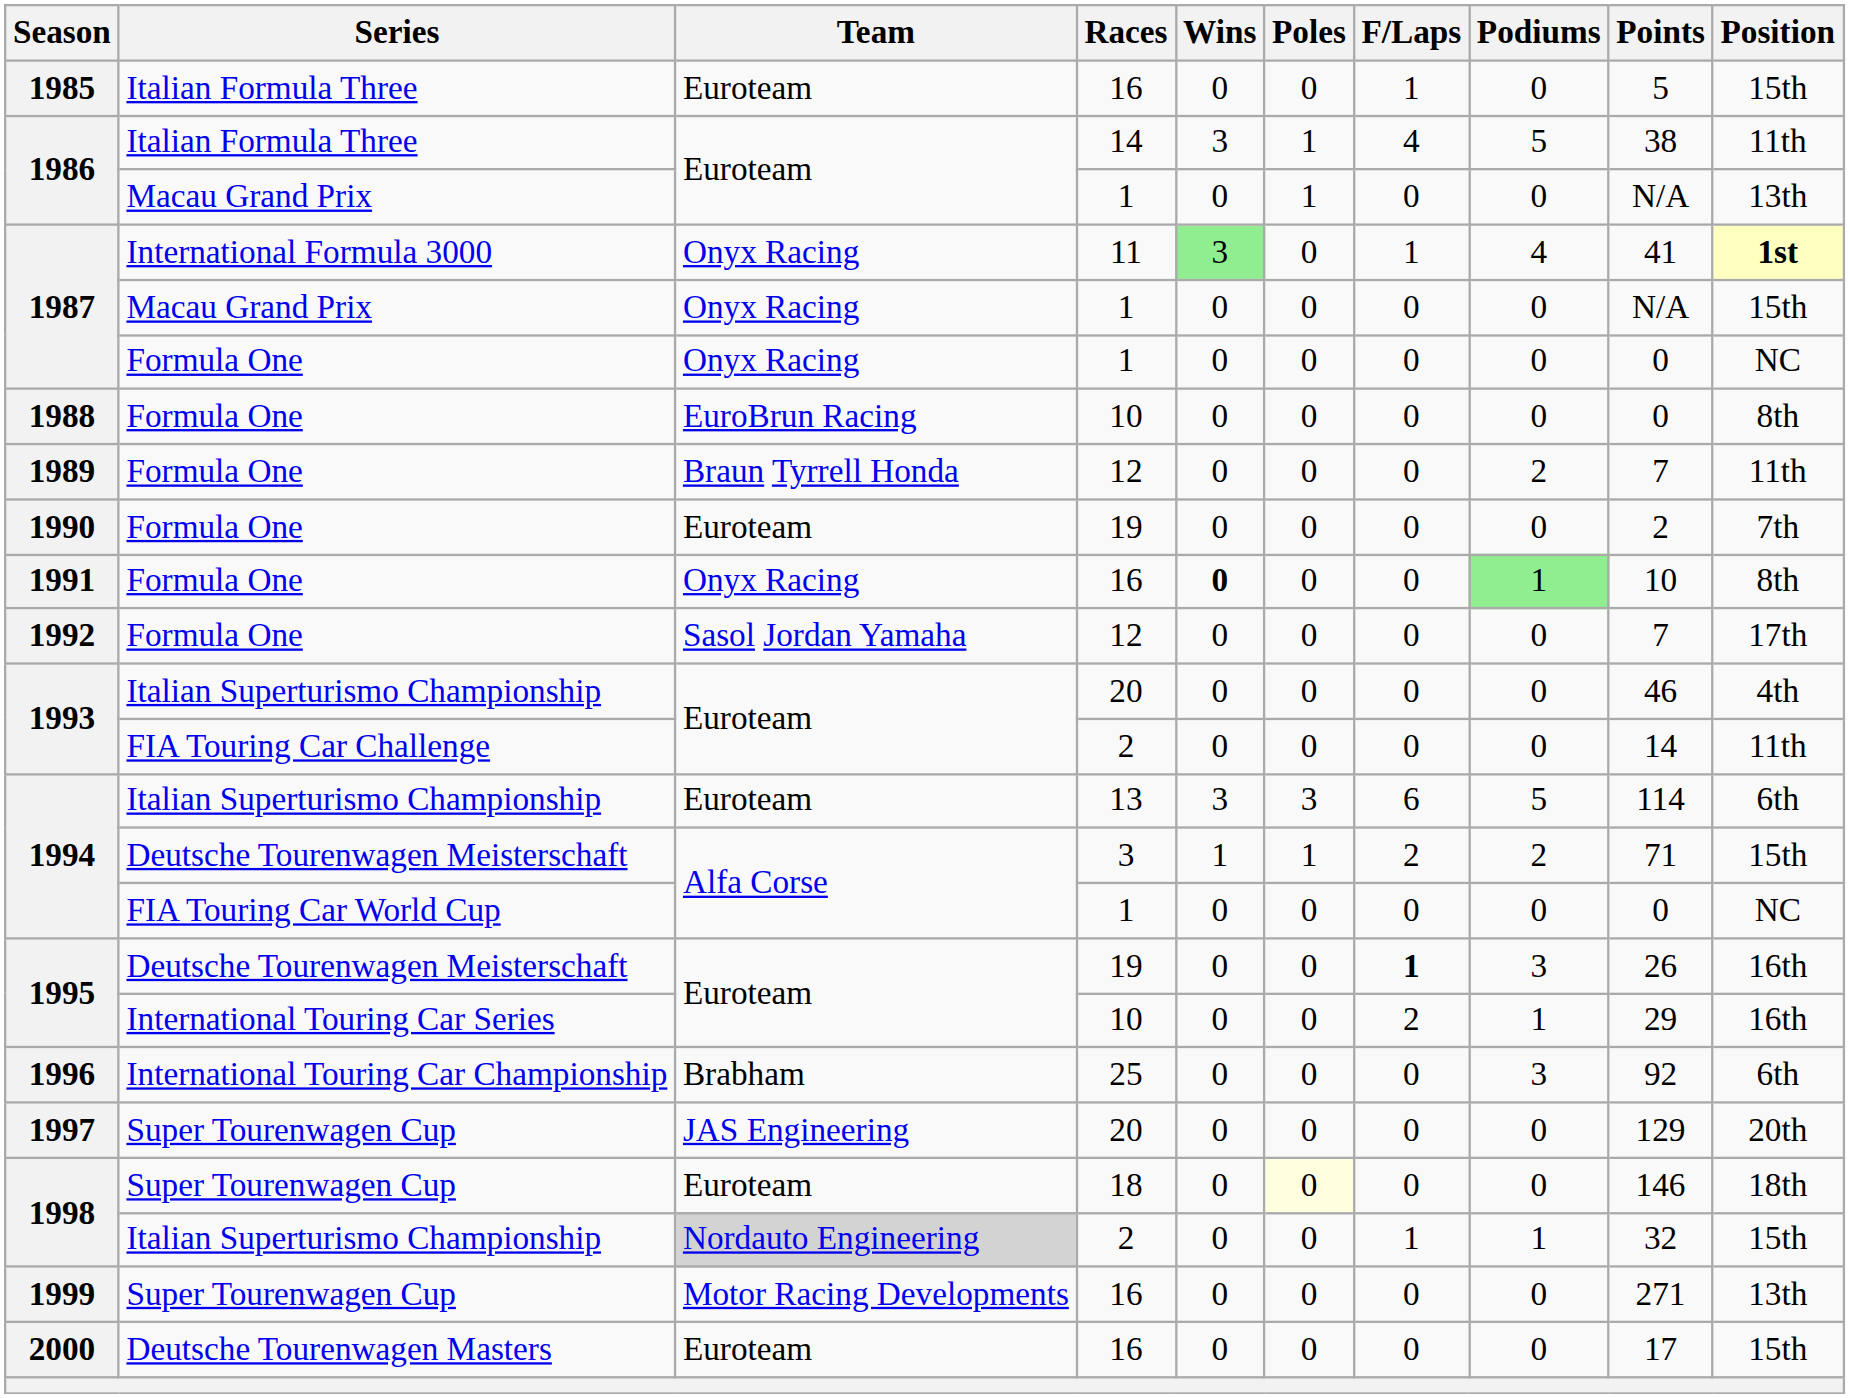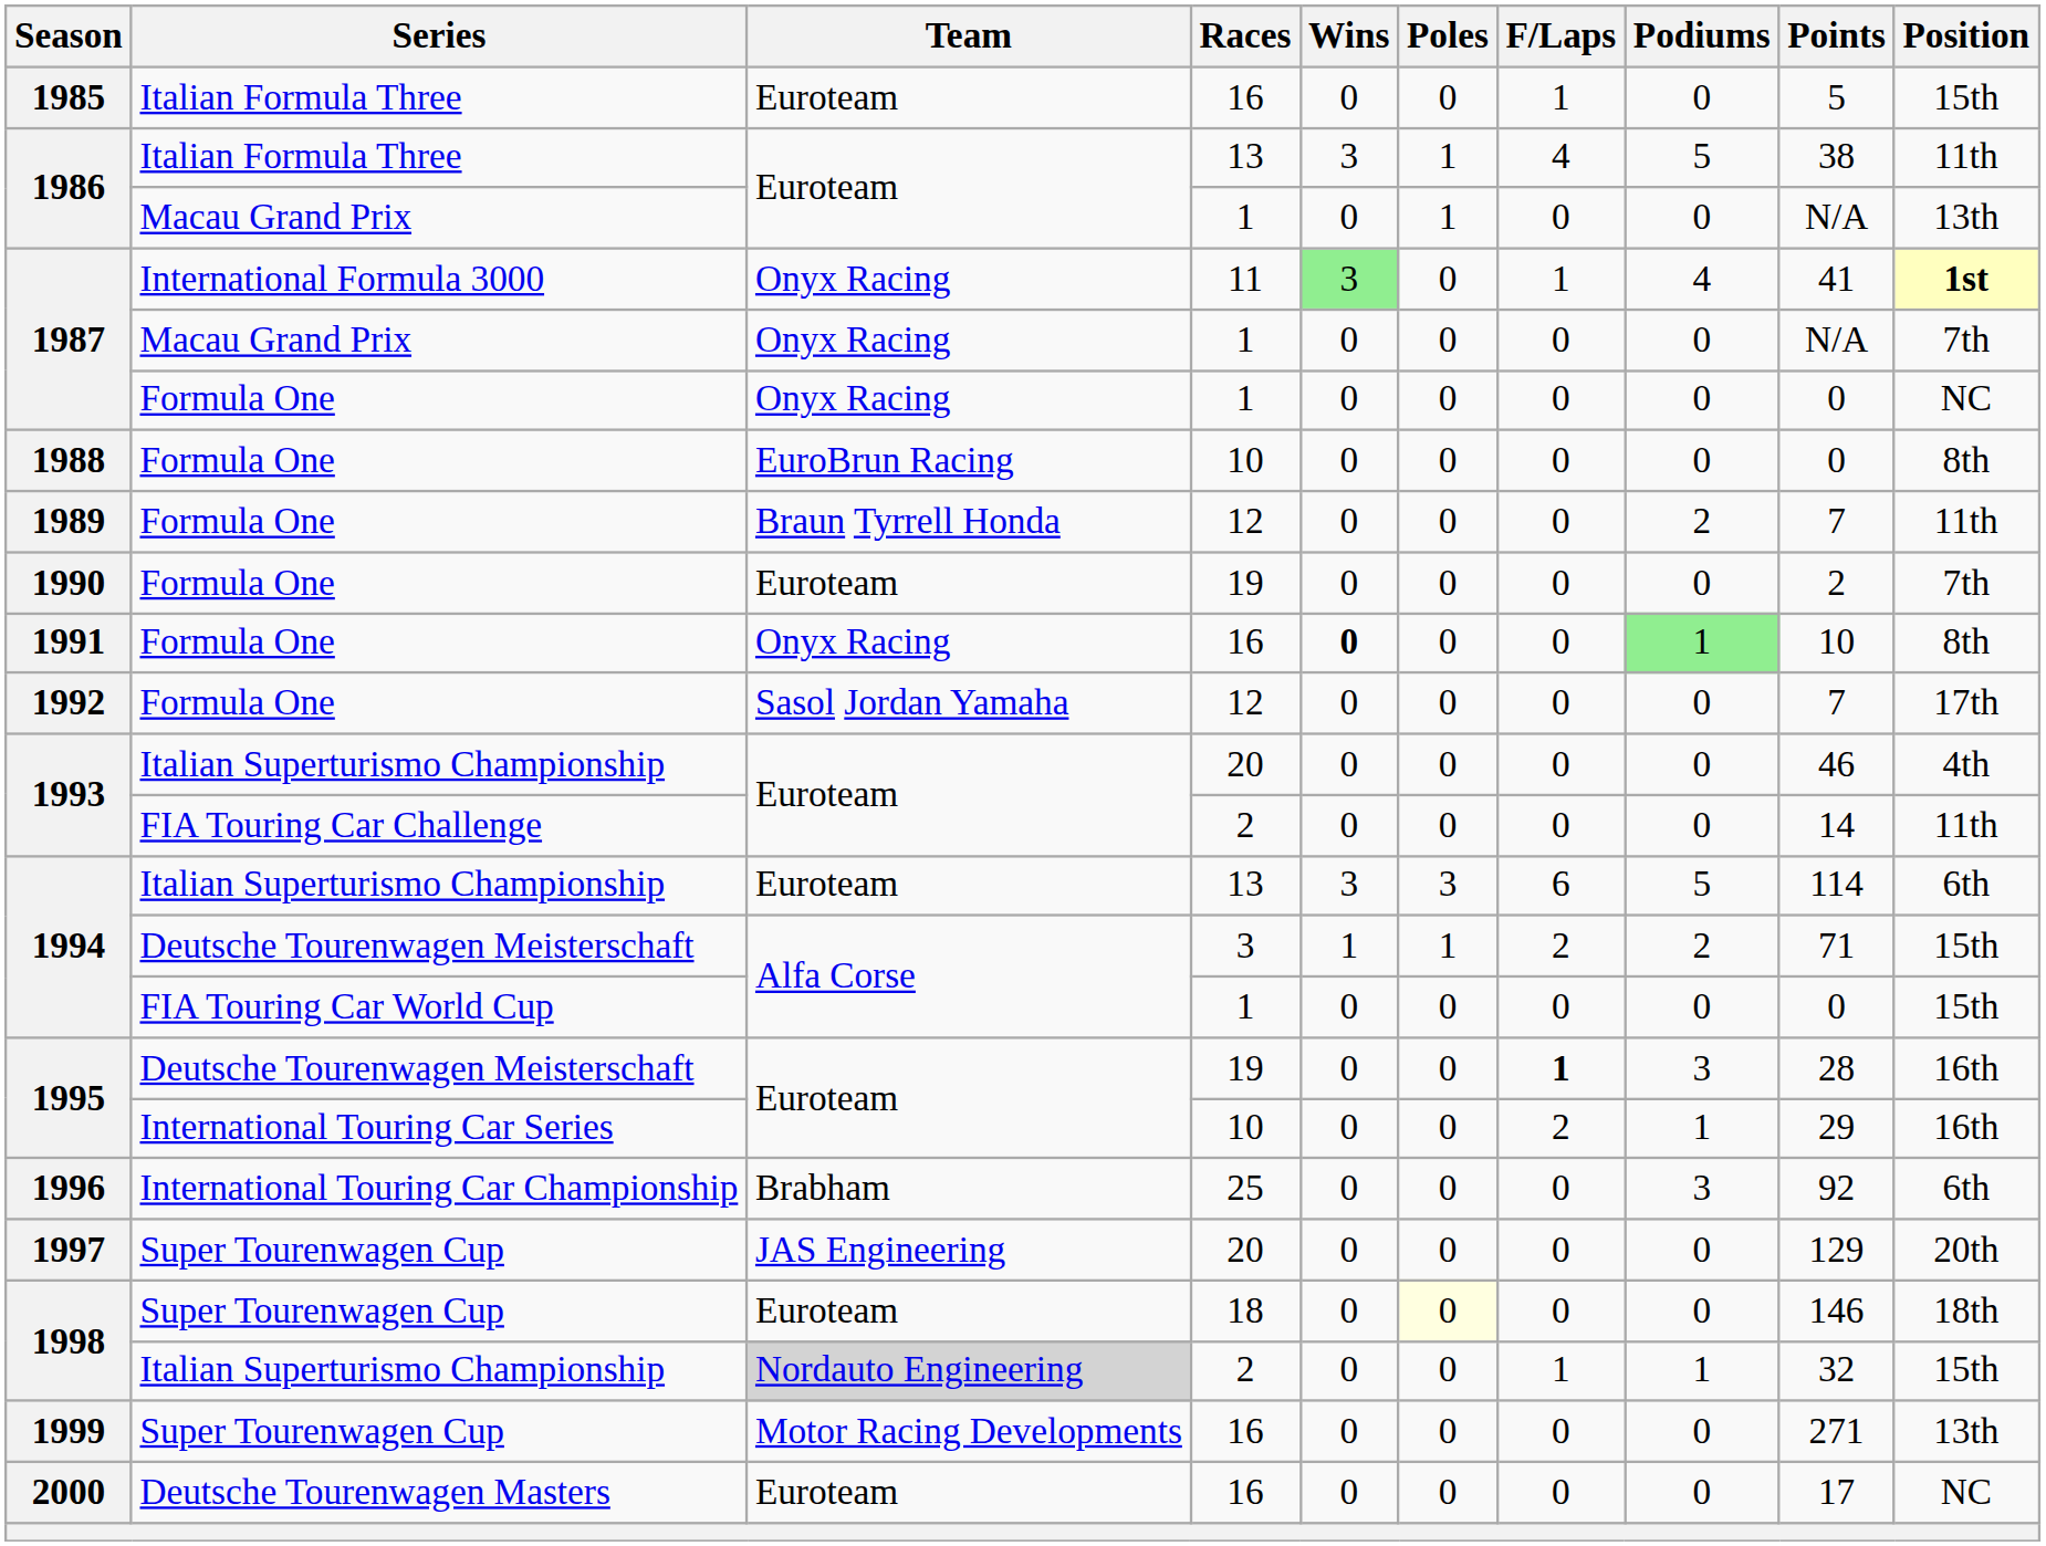1986 / Italian Formula Three | Races: 14 -> 13
1987 / Macau Grand Prix | Position: 15th -> 7th
1994 / FIA Touring Car World Cup | Position: NC -> 15th
1995 / Deutsche Tourenwagen Meisterschaft | Points: 26 -> 28
2000 | Position: 15th -> NC
